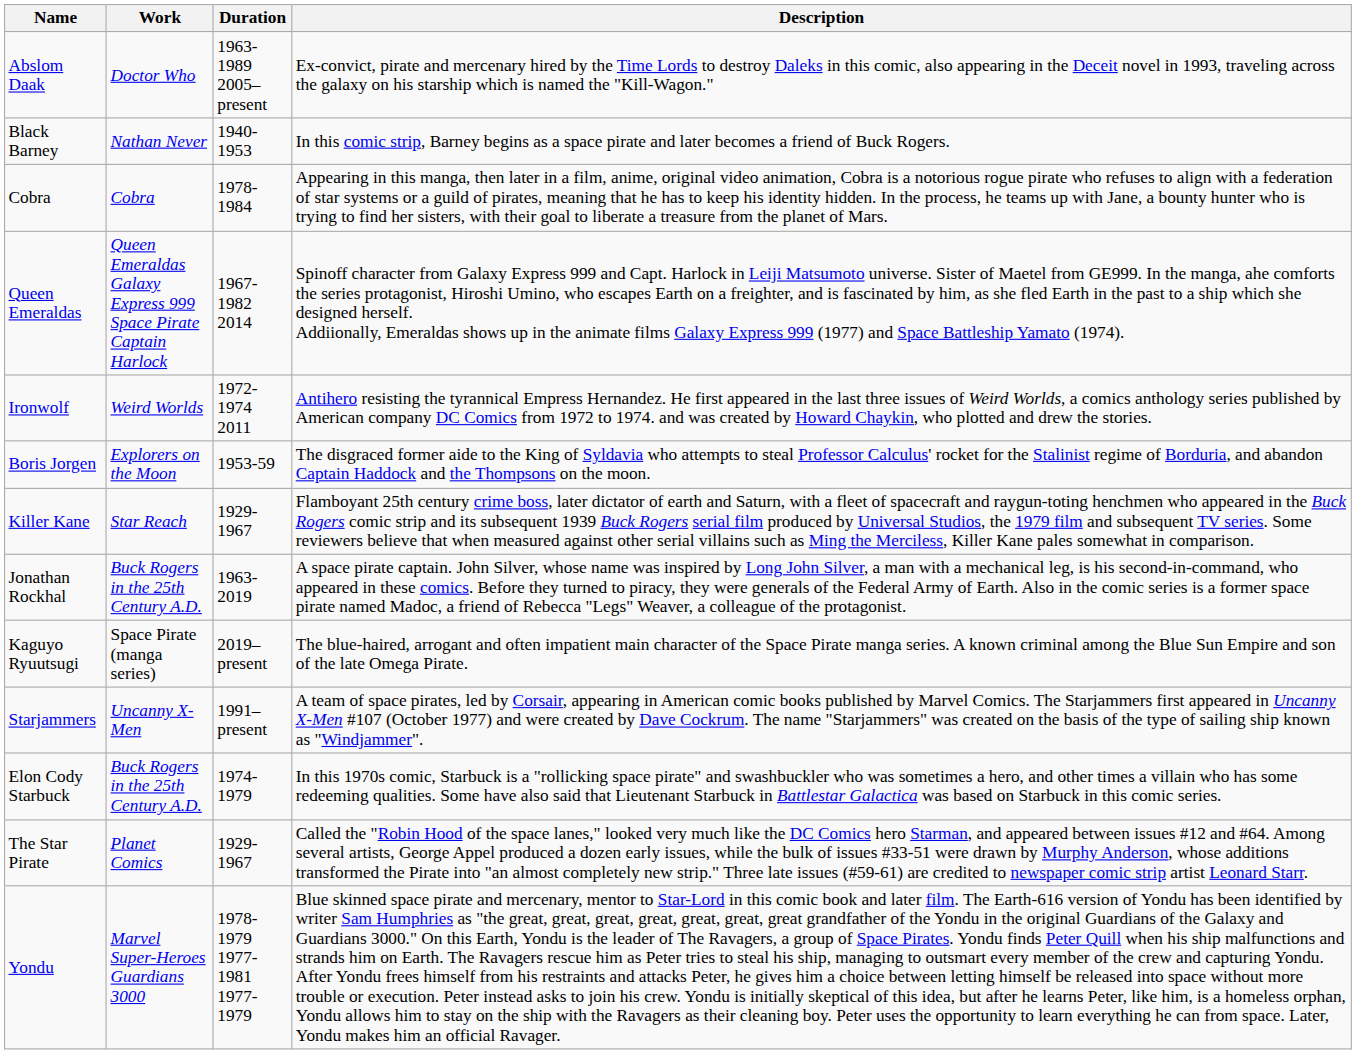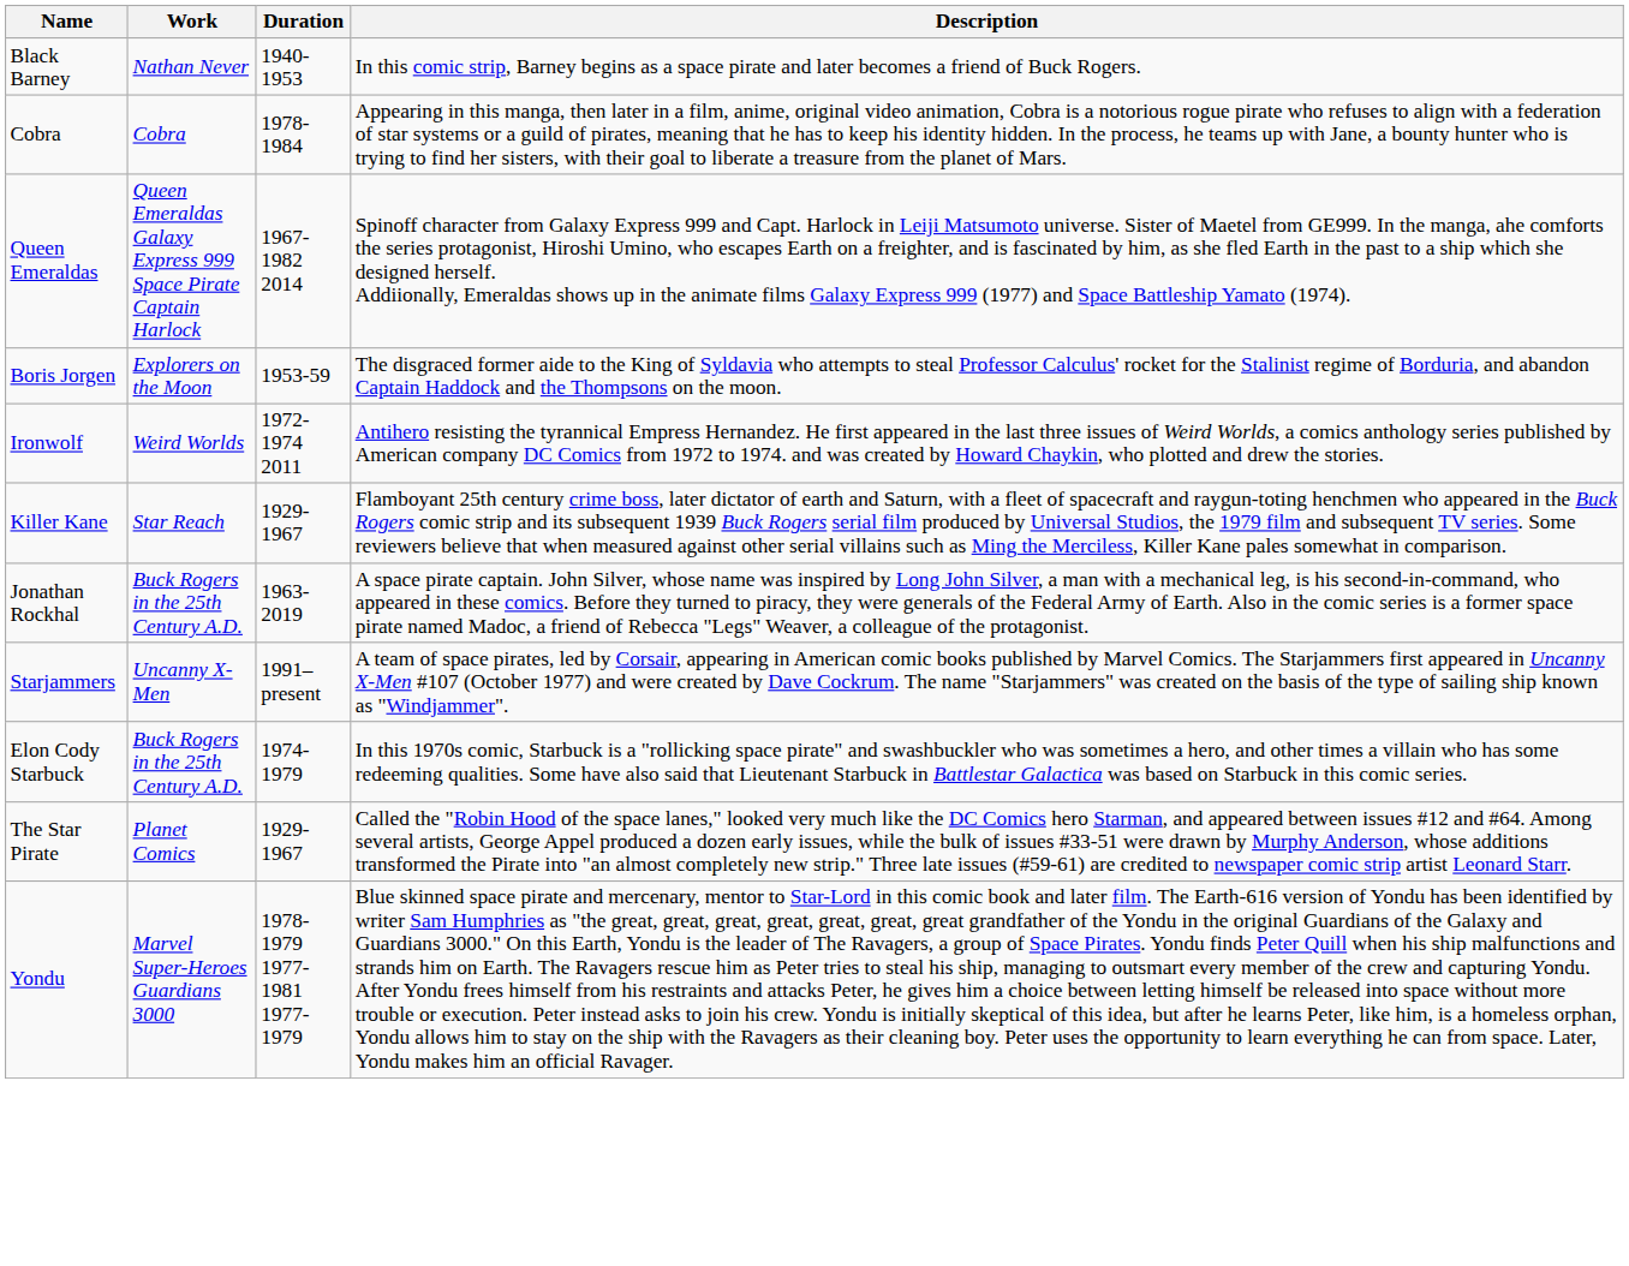- row: Abslom Daak | Doctor Who | 1963-1989 2005–present | Ex-convict, pirate and mercenary hired by the Time Lords to destroy Daleks in this comic, also appearing in the Deceit novel in 1993, traveling across the galaxy on his starship which is named the "Kill-Wagon."
rows swapped: Ironwolf <-> Boris Jorgen
- row: Kaguyo Ryuutsugi | Space Pirate (manga series) | 2019–present | The blue-haired, arrogant and often impatient main character of the Space Pirate manga series. A known criminal among the Blue Sun Empire and son of the late Omega Pirate.
